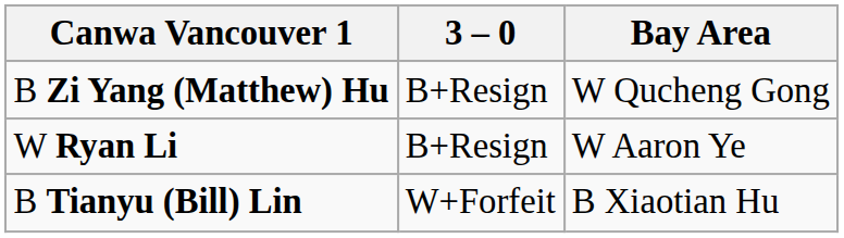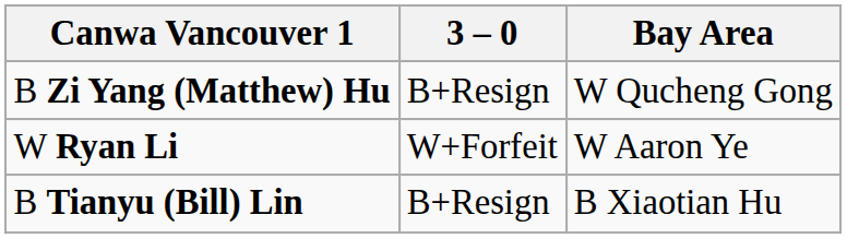W Ryan Li | 3 – 0: B+Resign -> W+Forfeit
B Tianyu (Bill) Lin | 3 – 0: W+Forfeit -> B+Resign
